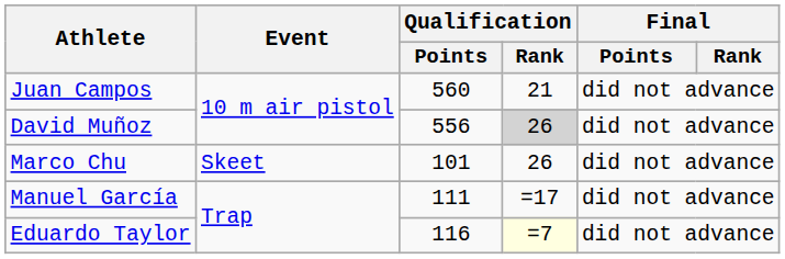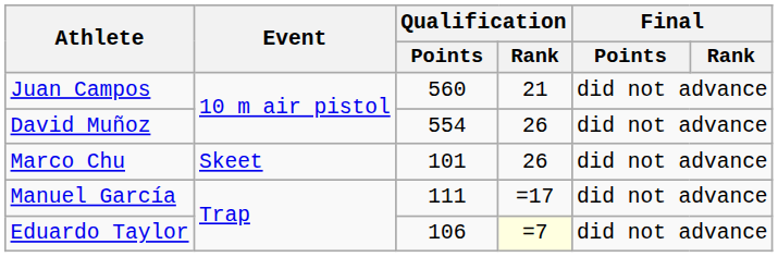David Muñoz | Qualification / Points: 556 -> 554
David Muñoz | Qualification / Rank: lightgrey background -> no background
Eduardo Taylor | Qualification / Points: 116 -> 106
